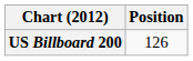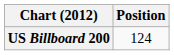US Billboard 200 | Position: 126 -> 124
